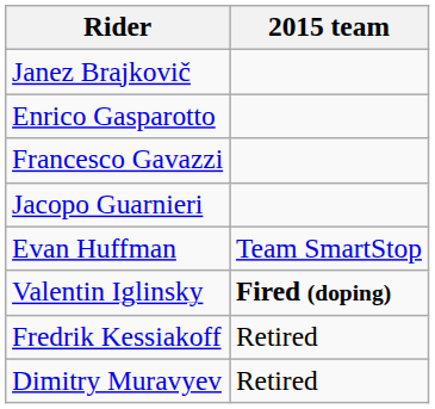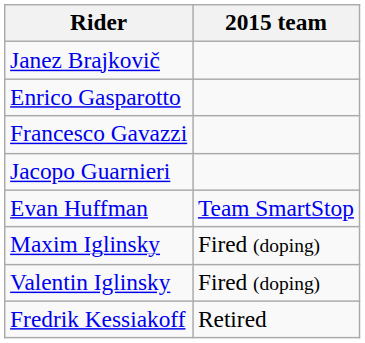+ row: Maxim Iglinsky | Fired (doping)
Valentin Iglinsky | 2015 team: bold -> normal
- row: Dimitry Muravyev | Retired
